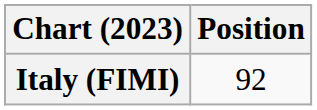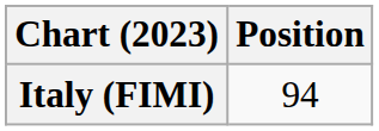Italy (FIMI) | Position: 92 -> 94
